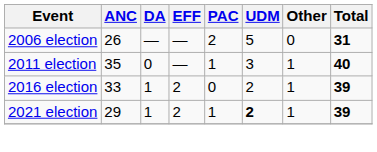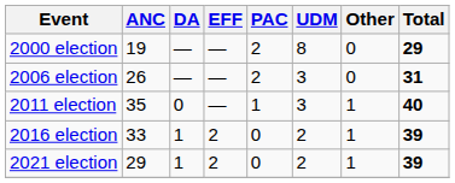+ row: 2000 election | 19 | — | — | 2 | 8 | 0 | 29
2006 election | UDM: 5 -> 3
2021 election | PAC: 1 -> 0
2021 election | UDM: bold -> normal
